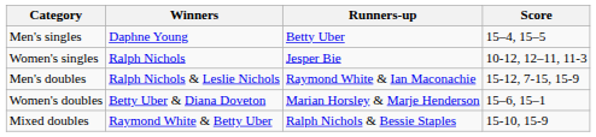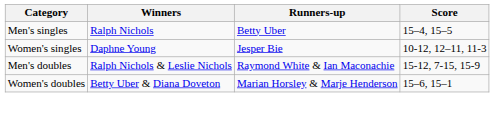Men's singles | Winners: Daphne Young -> Ralph Nichols
Women's singles | Winners: Ralph Nichols -> Daphne Young
- row: Mixed doubles | Raymond White & Betty Uber | Ralph Nichols & Bessie Staples | 15-10, 15-9
